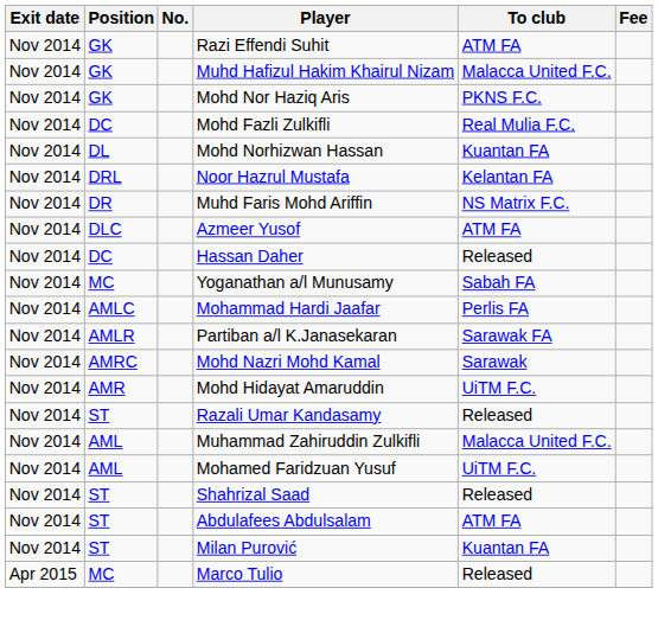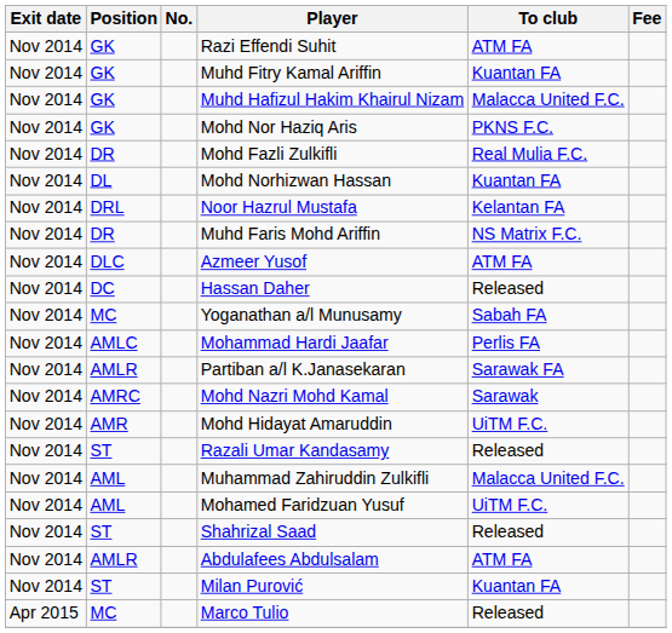+ row: Nov 2014 | GK | Muhd Fitry Kamal Ariffin | Kuantan FA
Mohd Fazli Zulkifli | Position: DC -> DR
Abdulafees Abdulsalam | Position: ST -> AMLR
